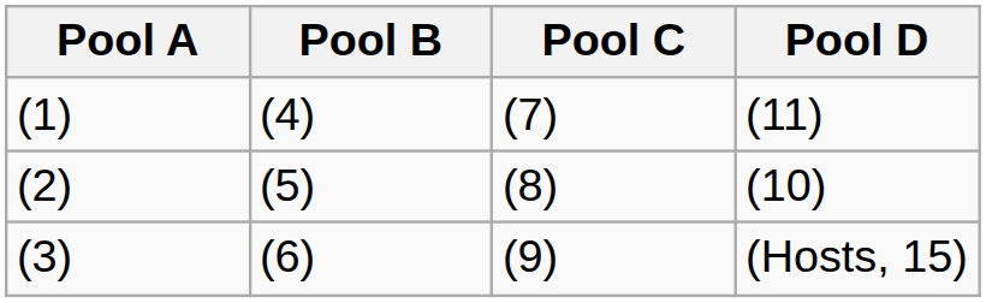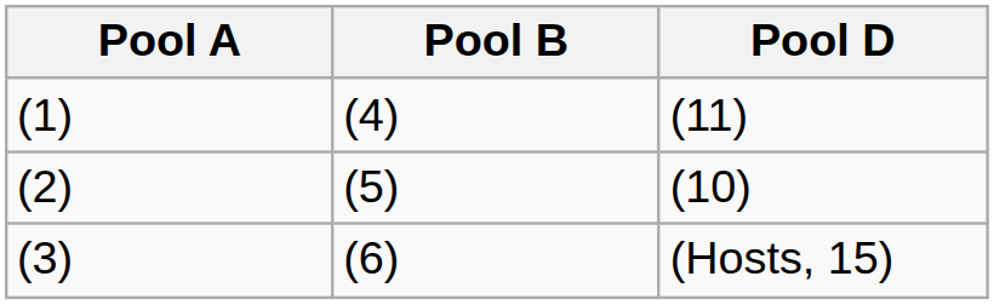- column: Pool C | (7) | (8) | (9)
